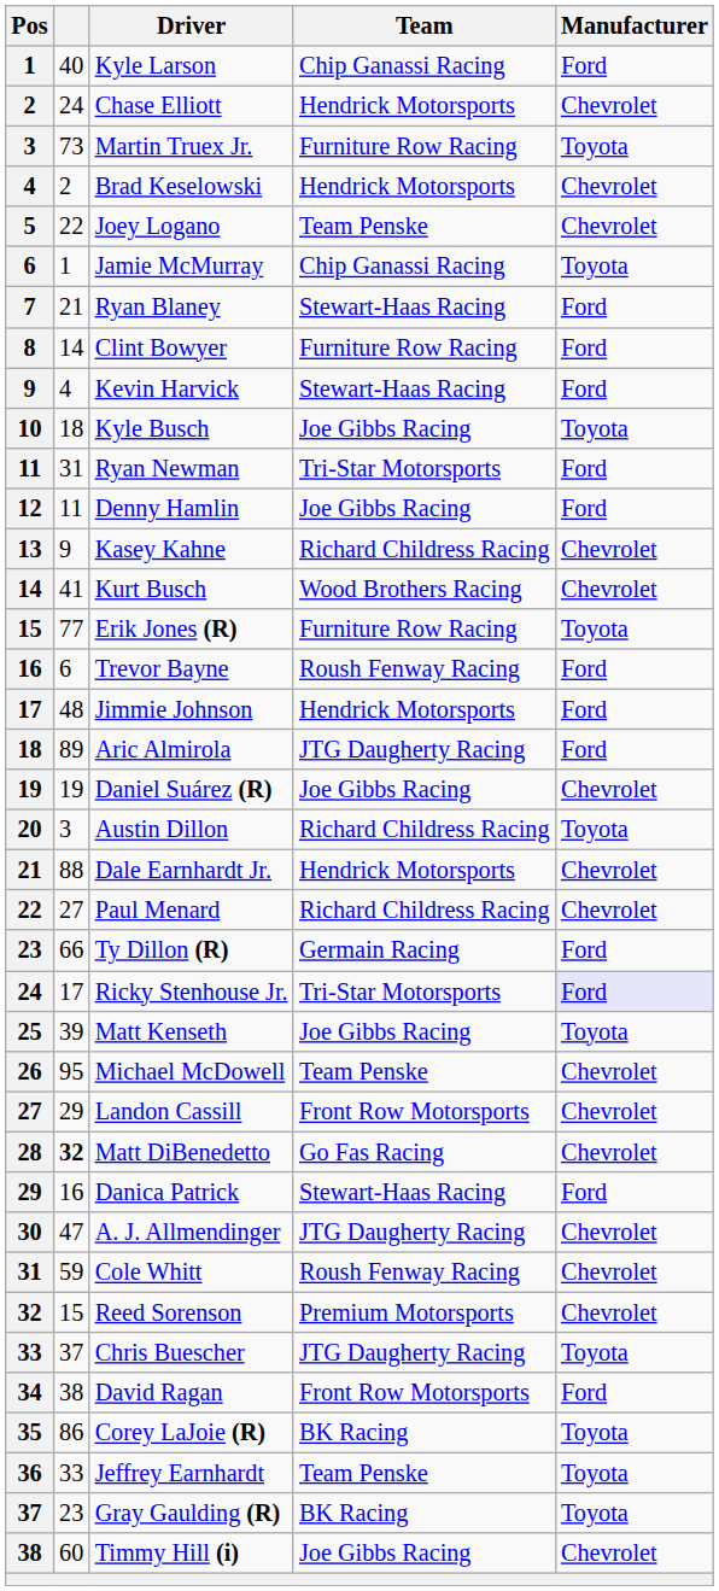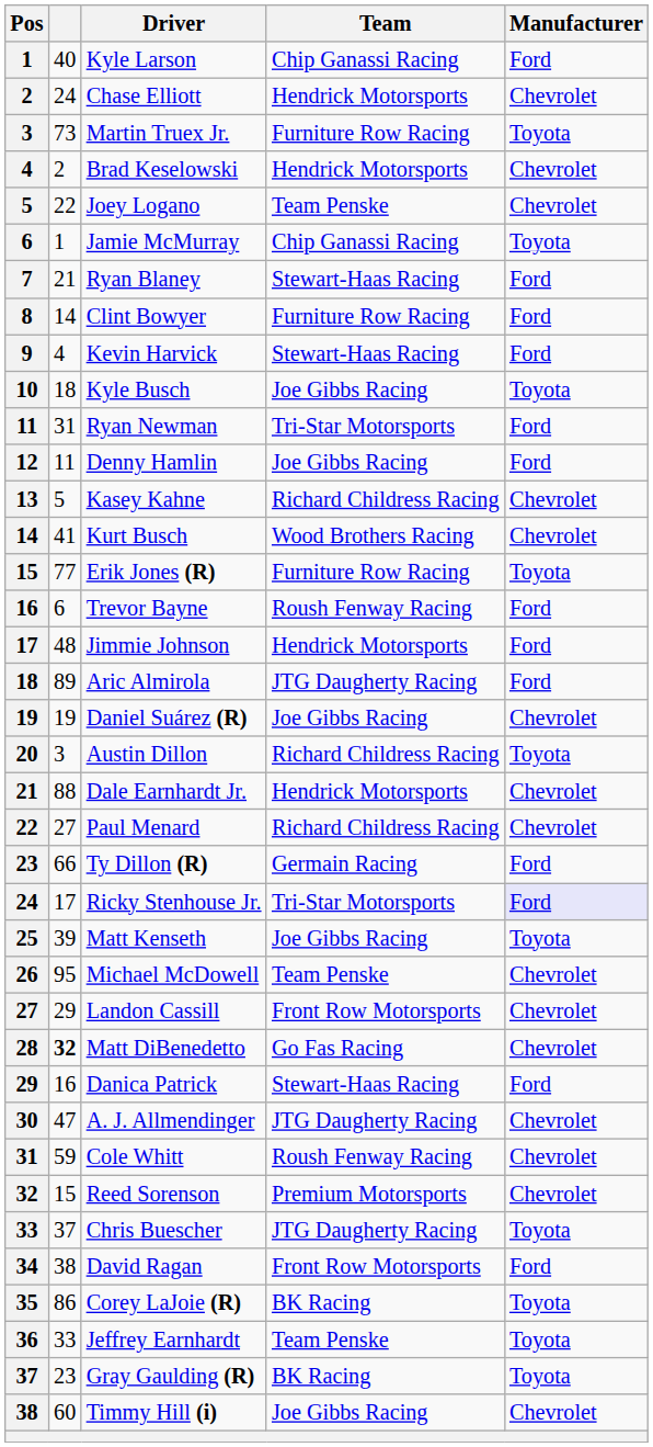Kasey Kahne | column 2: 9 -> 5
